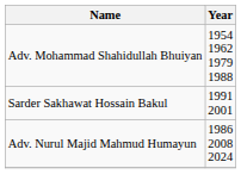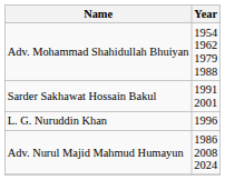+ row: L. G. Nuruddin Khan | 1996
